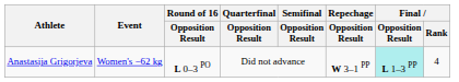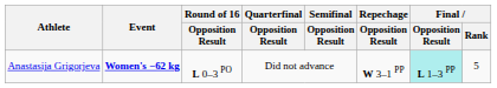Anastasija Grigorjeva | Event: normal -> bold
Anastasija Grigorjeva | Final / Rank: 4 -> 5
